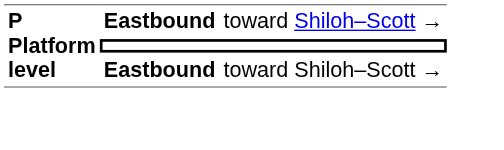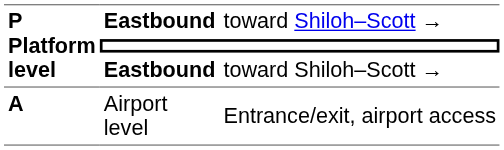+ row: A | Airport level | Entrance/exit, airport access
